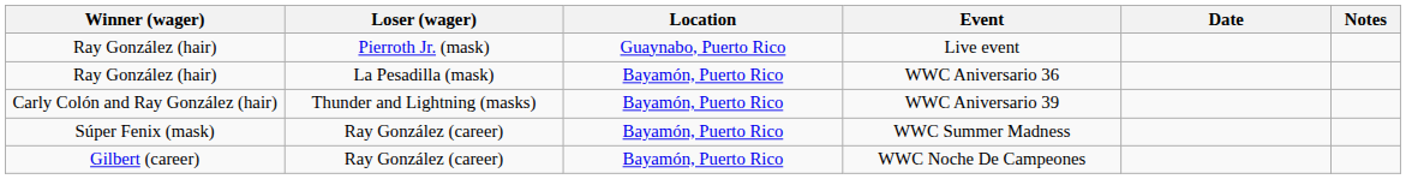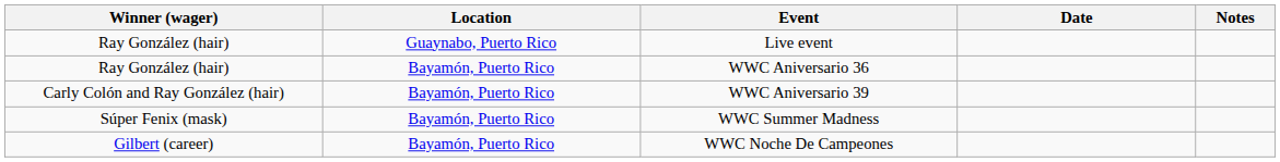- column: Loser (wager) | Pierroth Jr. (mask) | La Pesadilla (mask) | Thunder and Lightning (masks) | Ray González (career) | Ray González (career)
